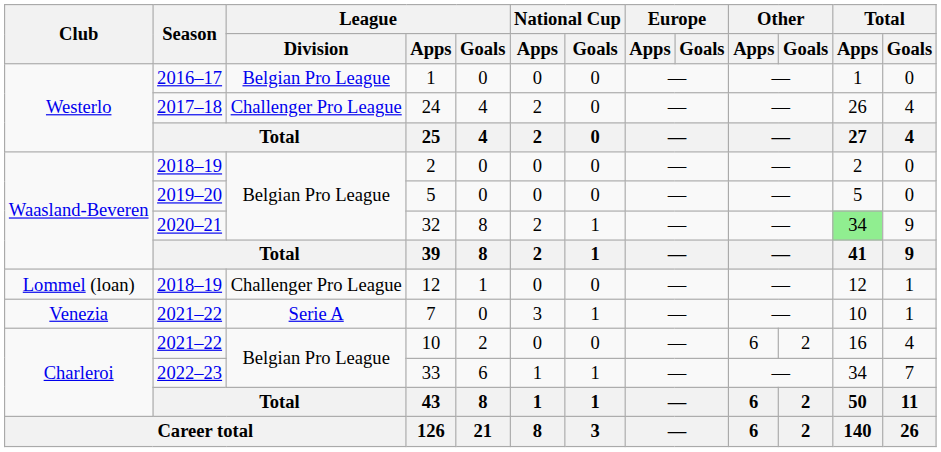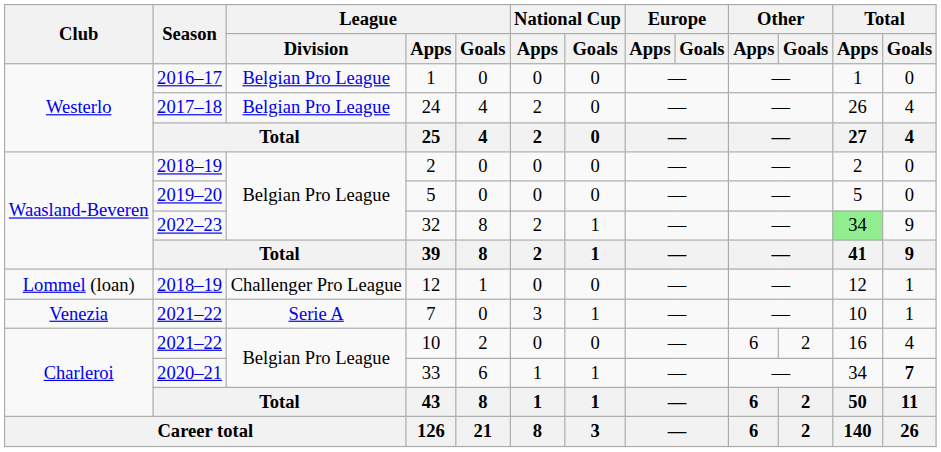24 | League / Division: Challenger Pro League -> Belgian Pro League
32 | Season: 2020–21 -> 2022–23
33 | Season: 2022–23 -> 2020–21
33 | Total / Goals: normal -> bold
